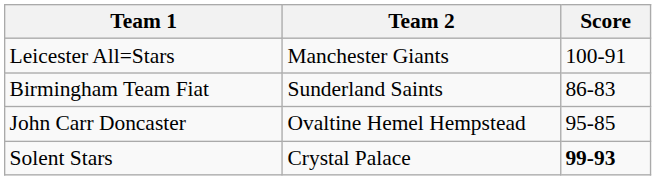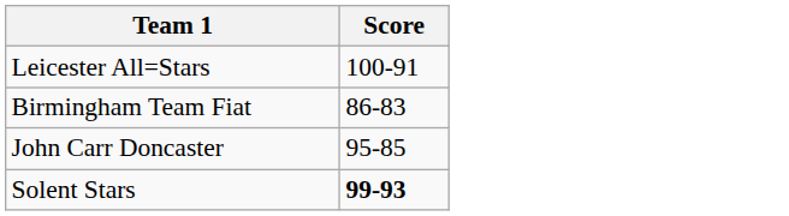- column: Team 2 | Manchester Giants | Sunderland Saints | Ovaltine Hemel Hempstead | Crystal Palace
